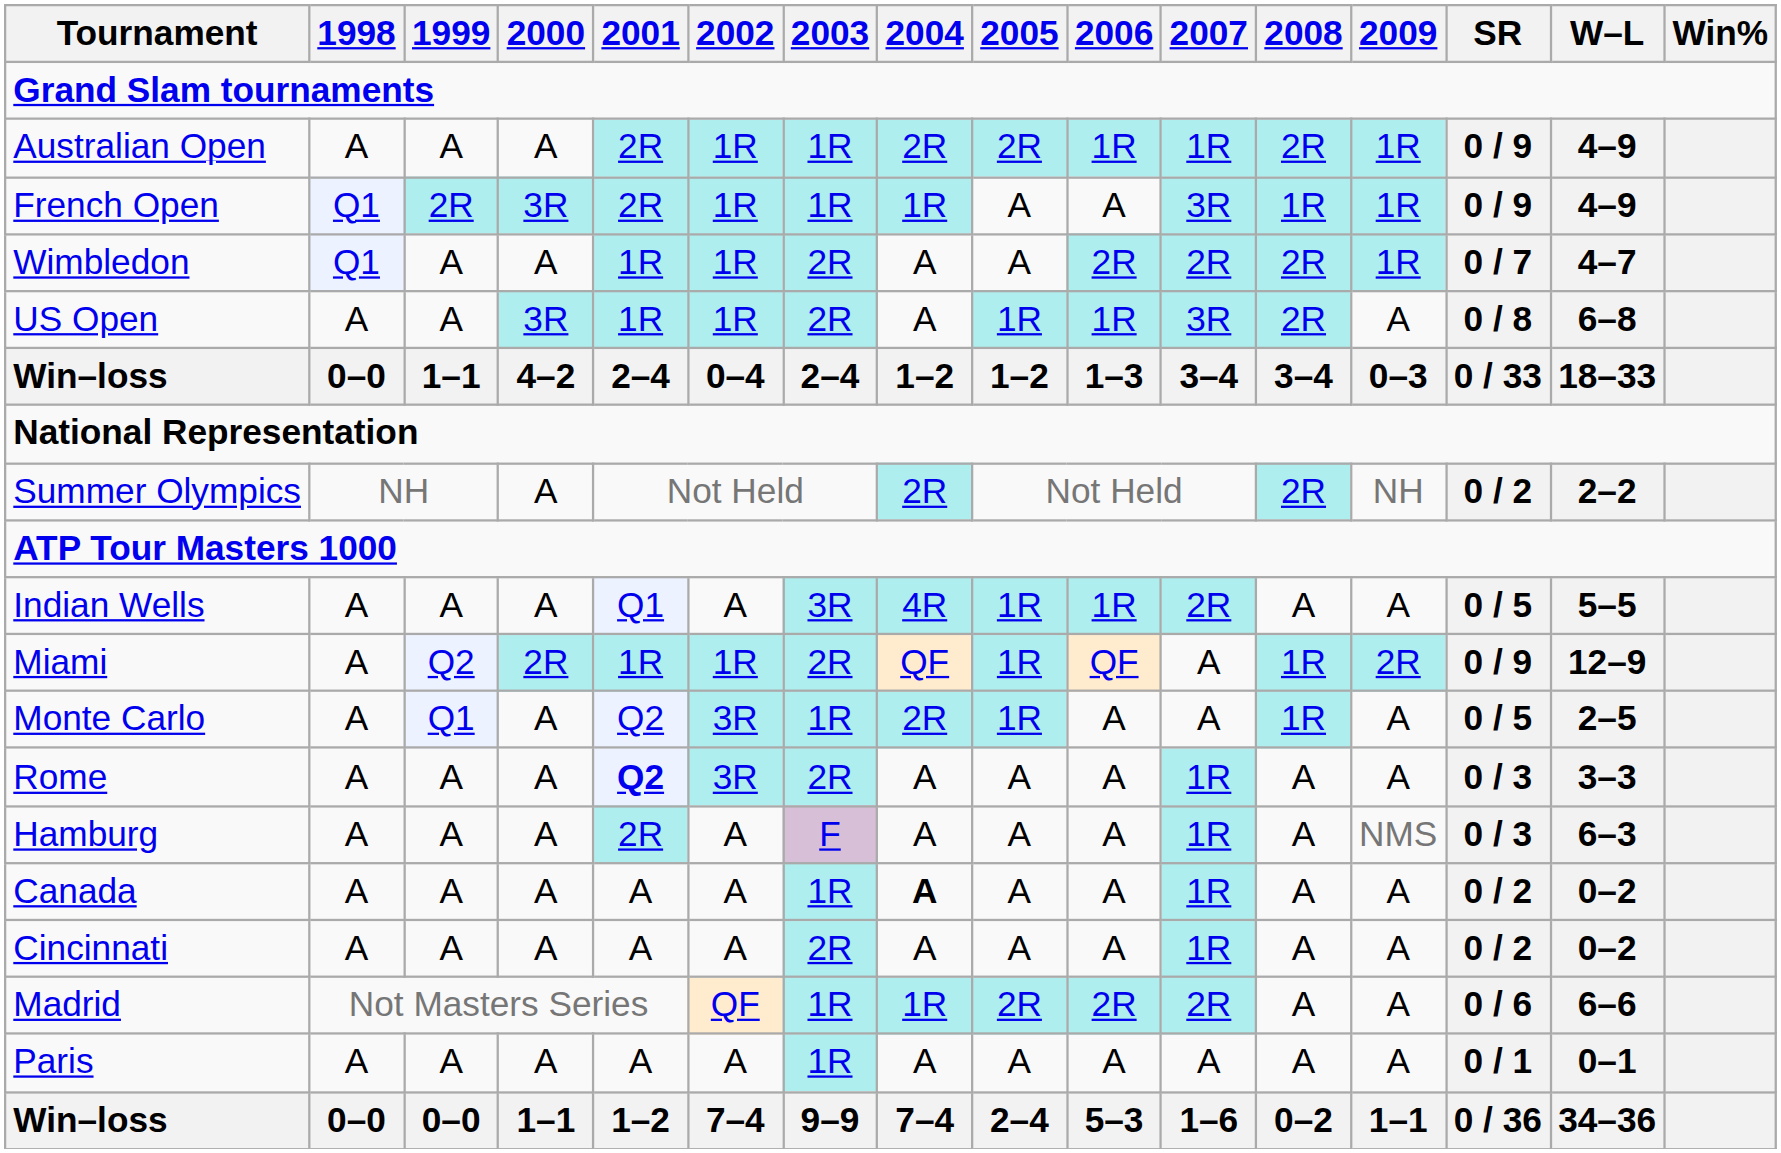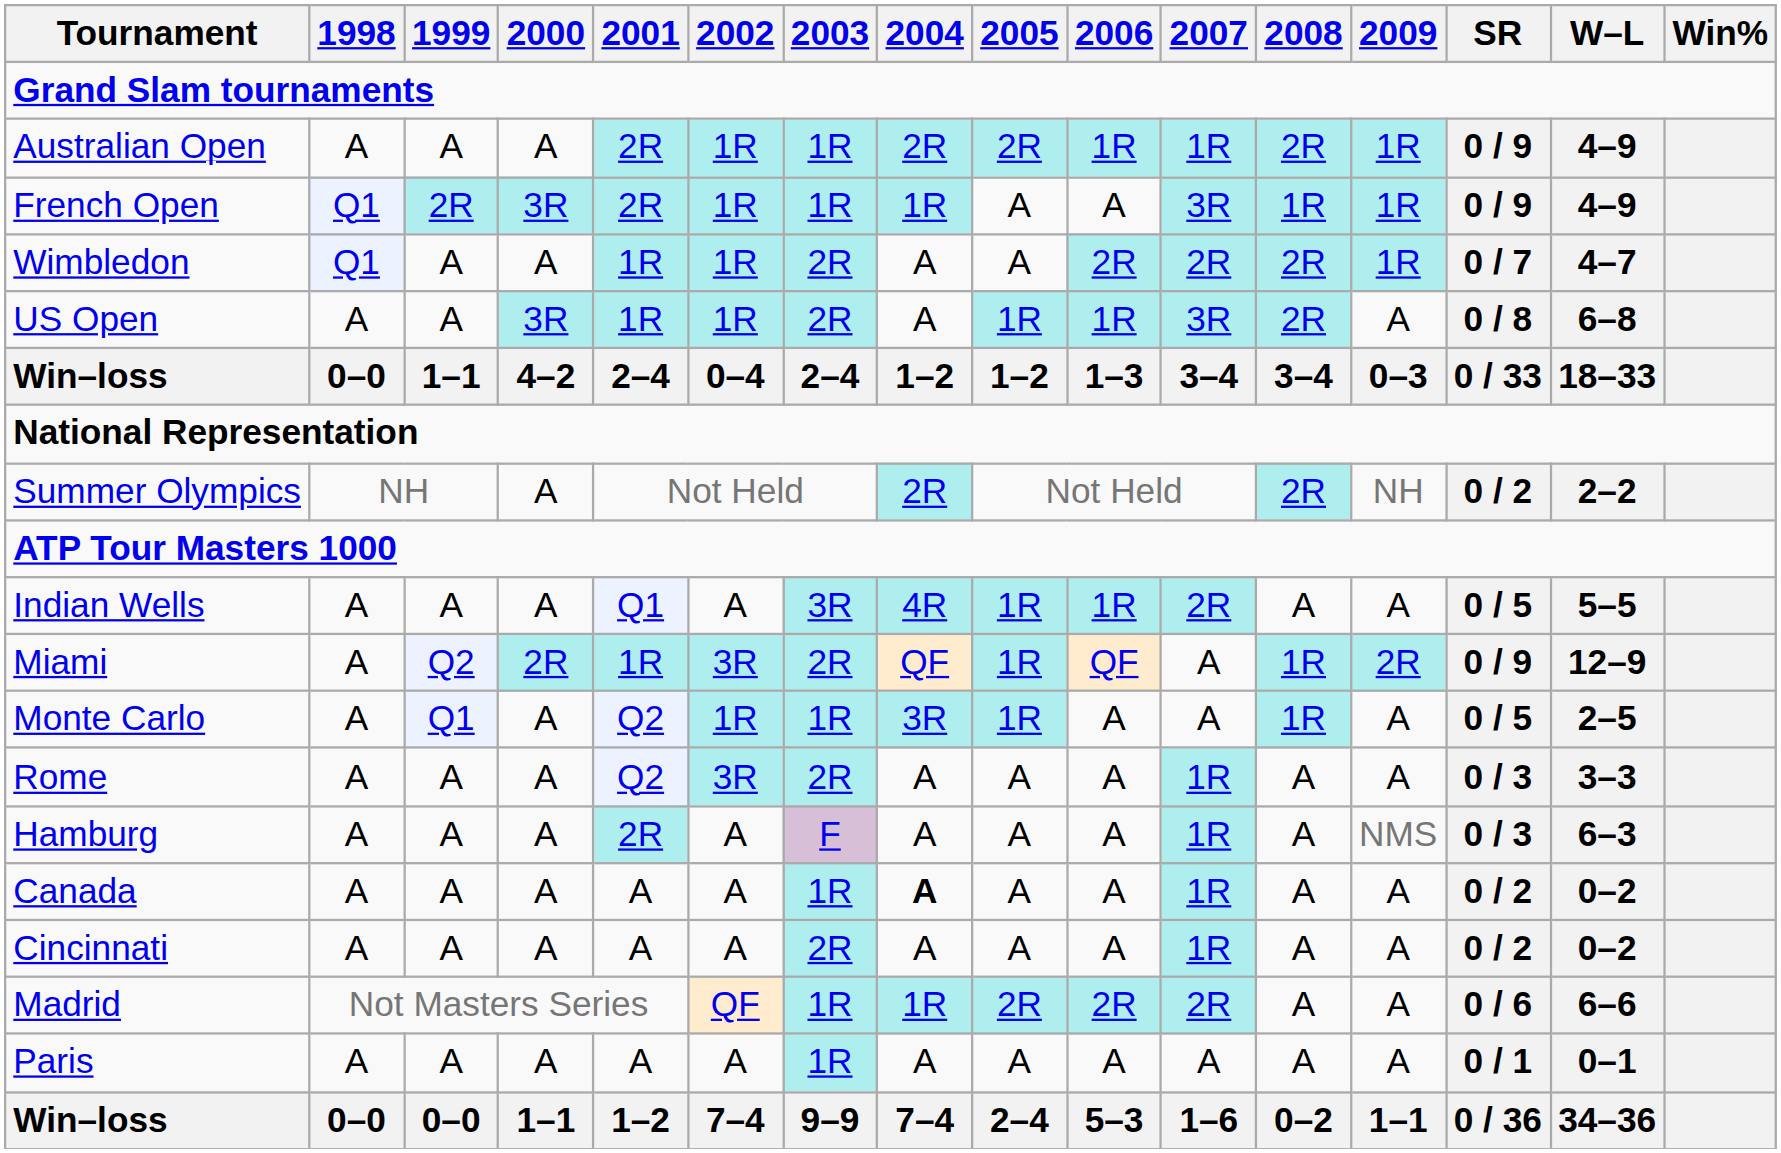Miami | 2002: 1R -> 3R
Monte Carlo | 2002: 3R -> 1R
Monte Carlo | 2004: 2R -> 3R
Rome | 2001: bold -> normal
